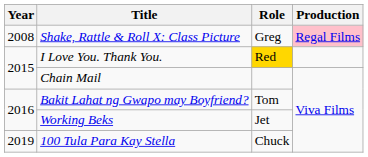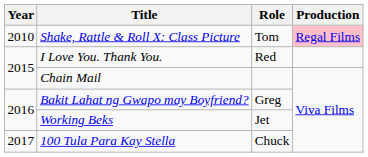Shake, Rattle & Roll X: Class Picture | Year: 2008 -> 2010
Shake, Rattle & Roll X: Class Picture | Role: Greg -> Tom
I Love You. Thank You. | Role: gold background -> no background
Bakit Lahat ng Gwapo may Boyfriend? | Role: Tom -> Greg
100 Tula Para Kay Stella | Year: 2019 -> 2017
